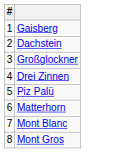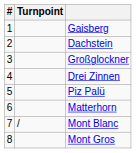+ column: Turnpoint | /
